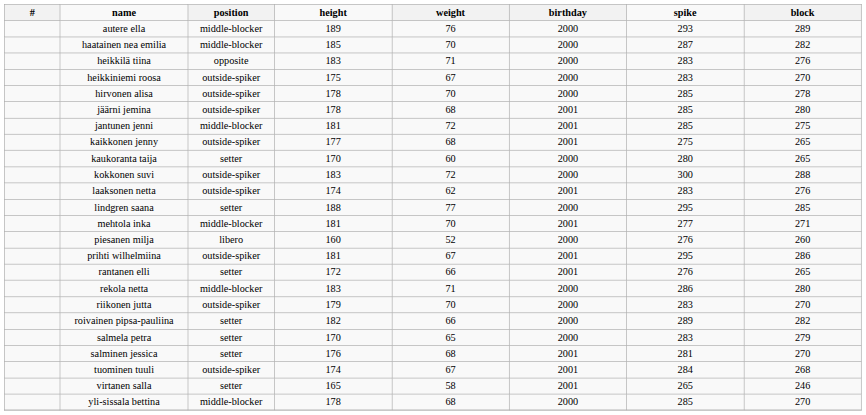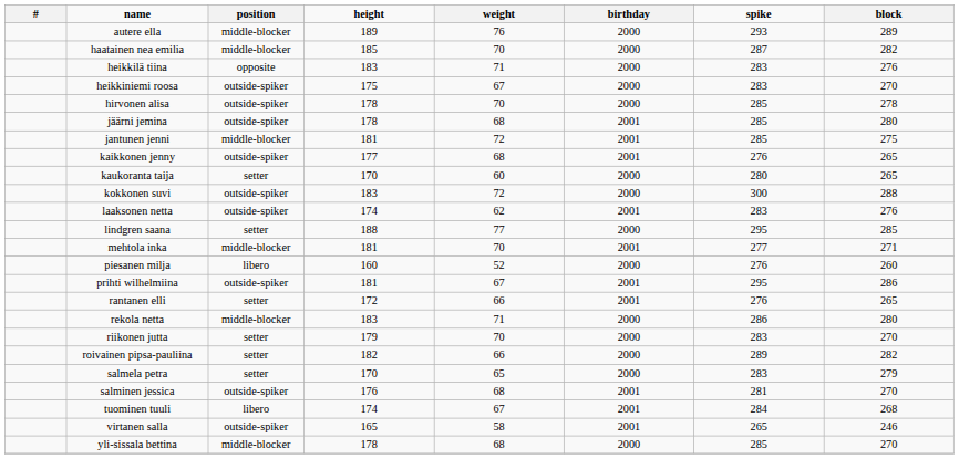kaikkonen jenny | spike: 275 -> 276
riikonen jutta | position: outside-spiker -> setter
salminen jessica | position: setter -> outside-spiker
tuominen tuuli | position: outside-spiker -> libero
virtanen salla | position: setter -> outside-spiker
